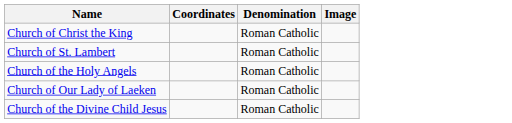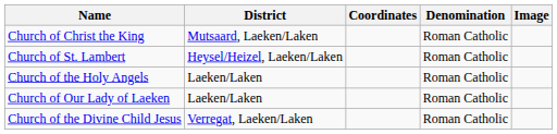+ column: District | Mutsaard, Laeken/Laken | Heysel/Heizel, Laeken/Laken | Laeken/Laken | Laeken/Laken | Verregat, Laeken/Laken
